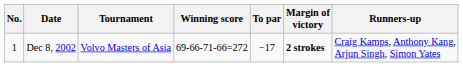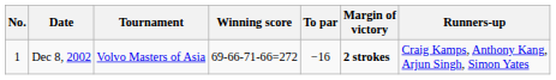Dec 8, 2002 | To par: −17 -> −16
